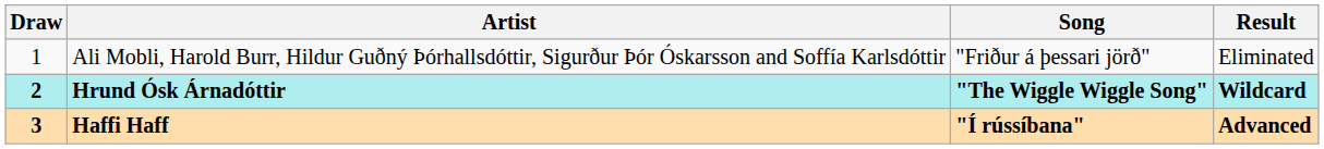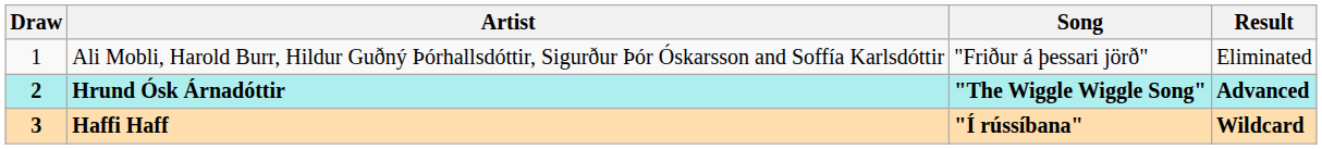Hrund Ósk Árnadóttir | Result: Wildcard -> Advanced
Haffi Haff | Result: Advanced -> Wildcard
